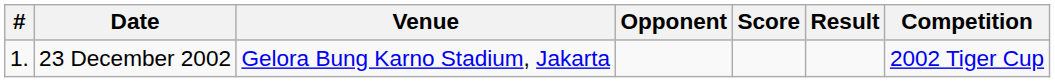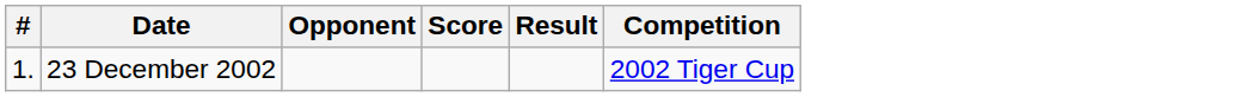- column: Venue | Gelora Bung Karno Stadium, Jakarta
